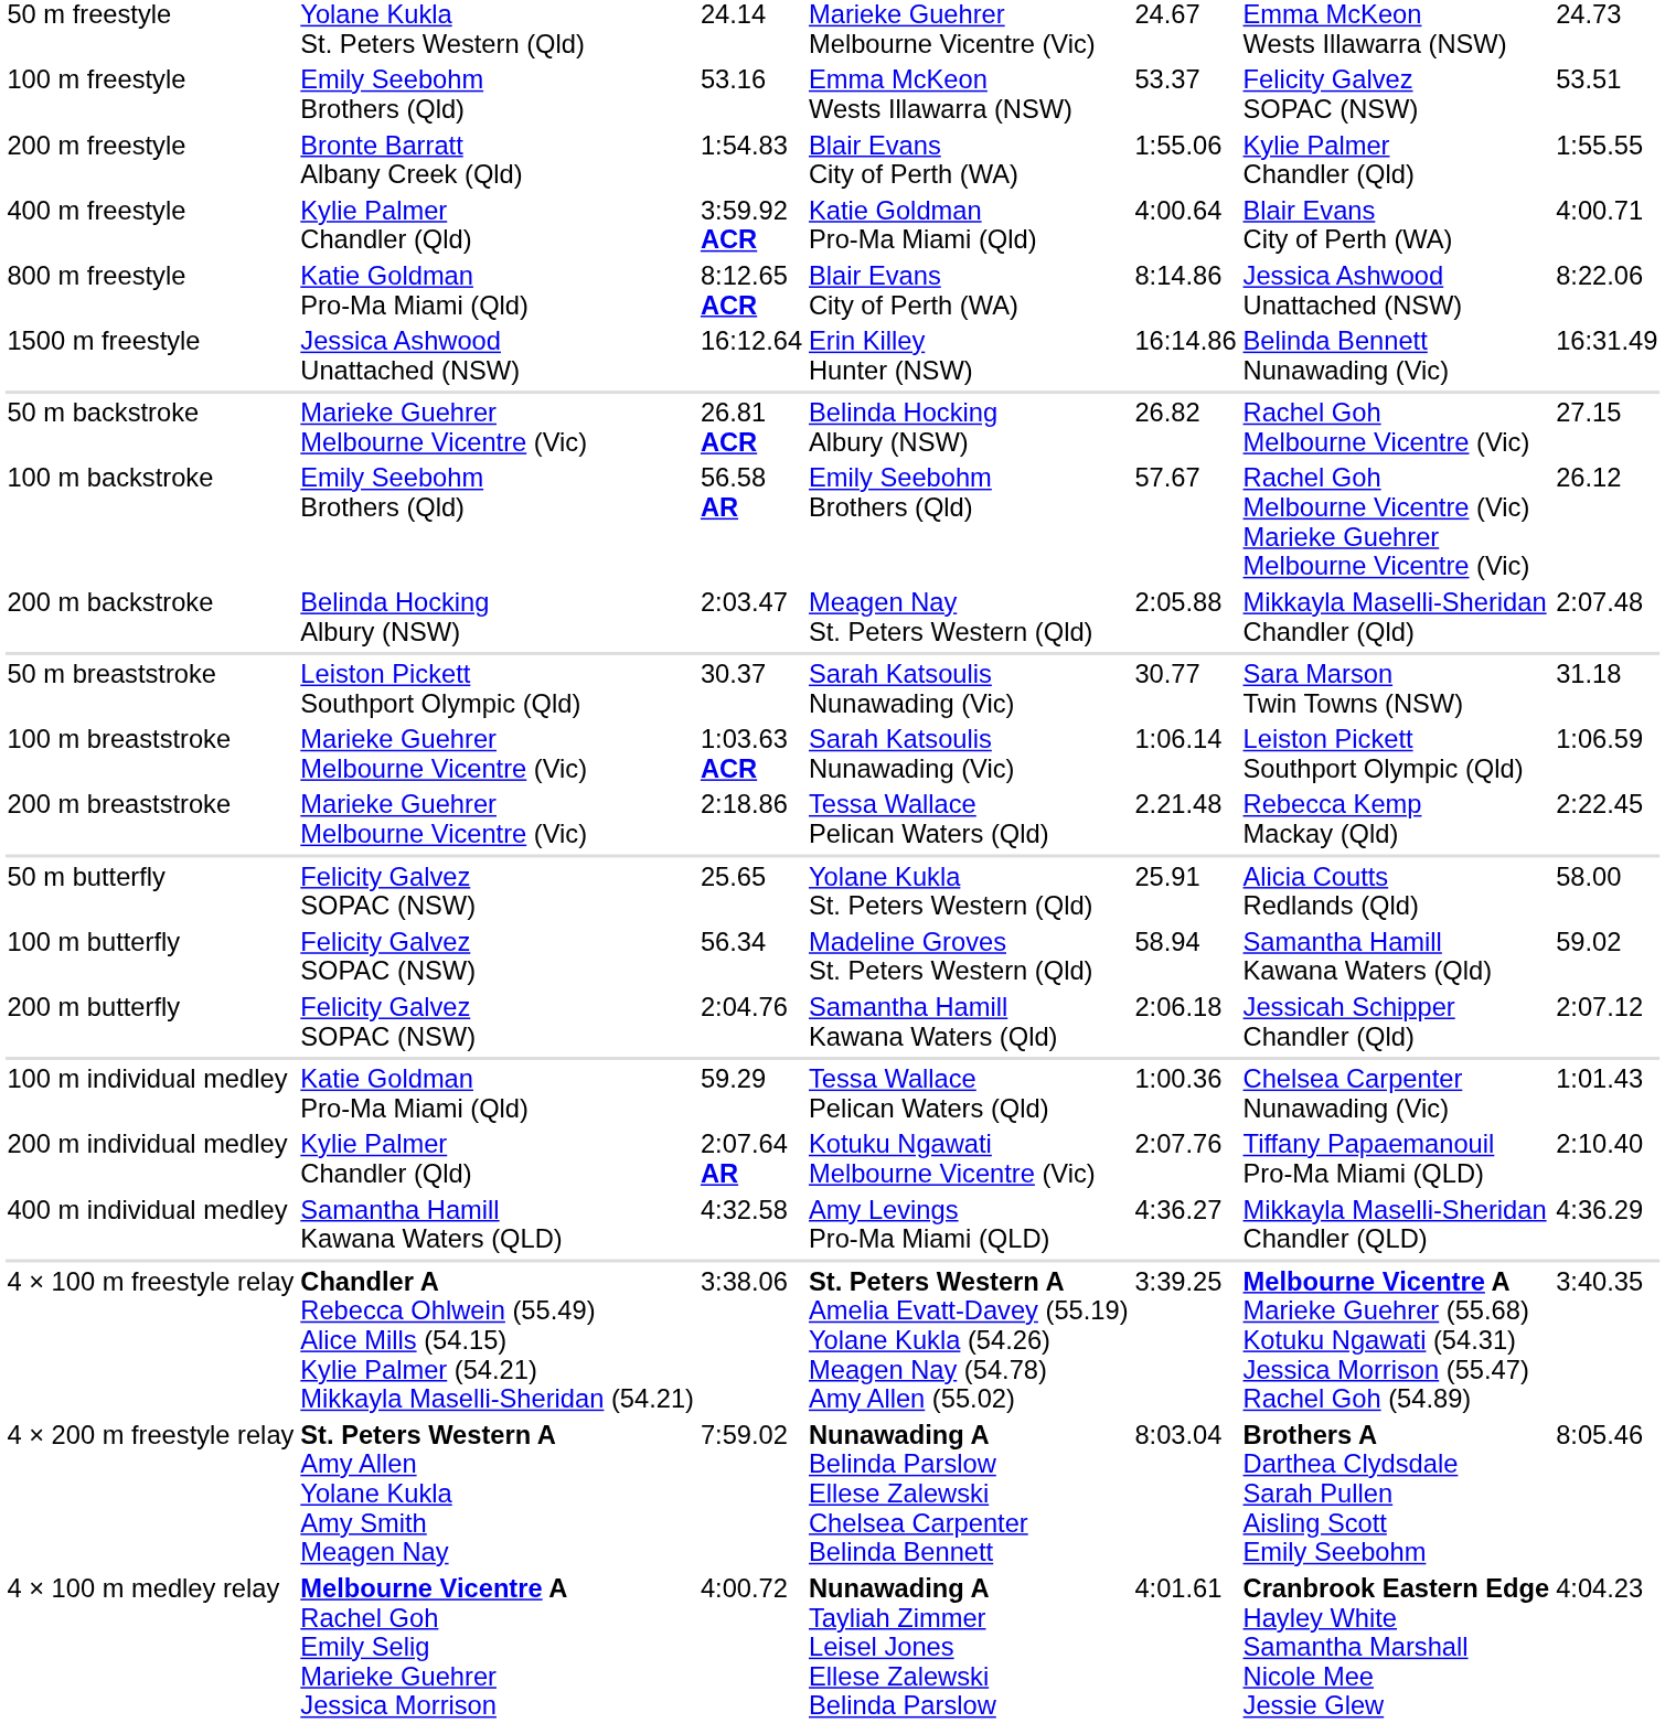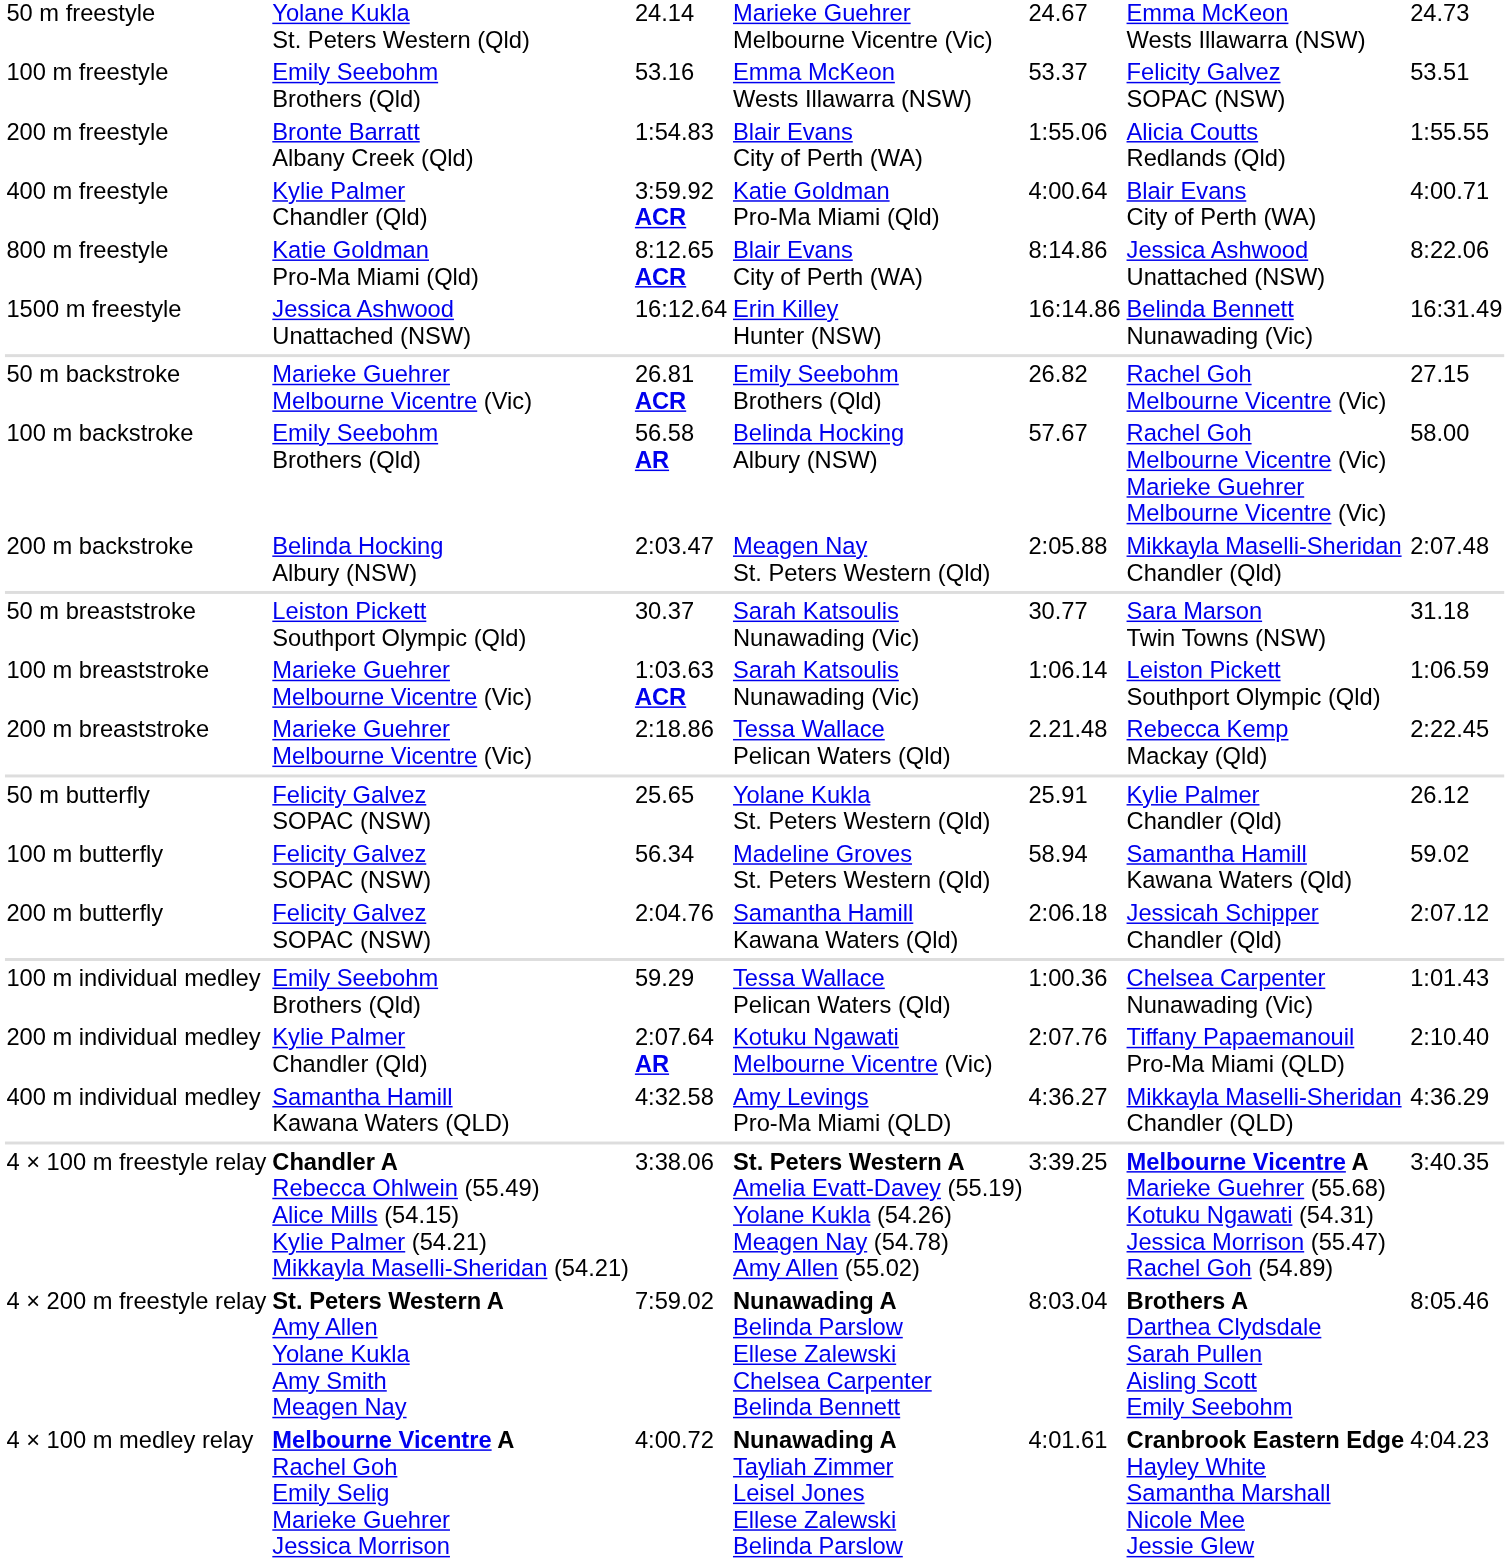200 m freestyle | column 6: Kylie Palmer Chandler (Qld) -> Alicia Coutts Redlands (Qld)
50 m backstroke | column 4: Belinda Hocking Albury (NSW) -> Emily Seebohm Brothers (Qld)
100 m backstroke | column 4: Emily Seebohm Brothers (Qld) -> Belinda Hocking Albury (NSW)
100 m backstroke | column 7: 26.12 -> 58.00
50 m butterfly | column 6: Alicia Coutts Redlands (Qld) -> Kylie Palmer Chandler (Qld)
50 m butterfly | column 7: 58.00 -> 26.12
100 m individual medley | column 2: Katie Goldman Pro-Ma Miami (Qld) -> Emily Seebohm Brothers (Qld)
